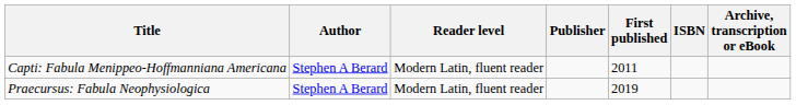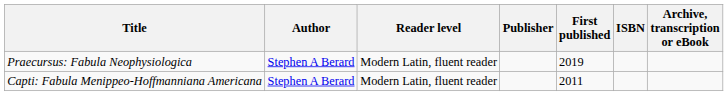rows swapped: Capti: Fabula Menippeo-Hoffmanniana Americana <-> Praecursus: Fabula Neophysiologica
